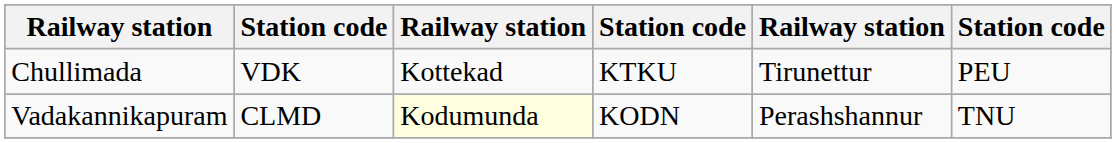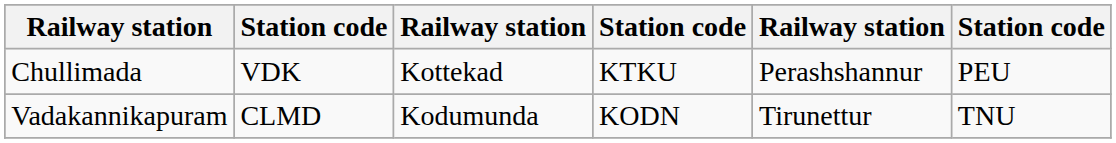Chullimada | column 5: Tirunettur -> Perashshannur
Vadakannikapuram | column 3: lightyellow background -> no background
Vadakannikapuram | column 5: Perashshannur -> Tirunettur
